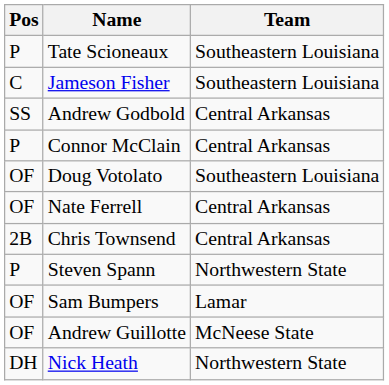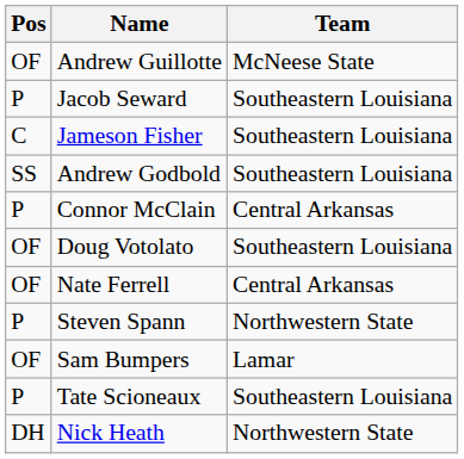rows swapped: Tate Scioneaux <-> Andrew Guillotte
+ row: P | Jacob Seward | Southeastern Louisiana
Andrew Godbold | Team: Central Arkansas -> Southeastern Louisiana
- row: 2B | Chris Townsend | Central Arkansas
